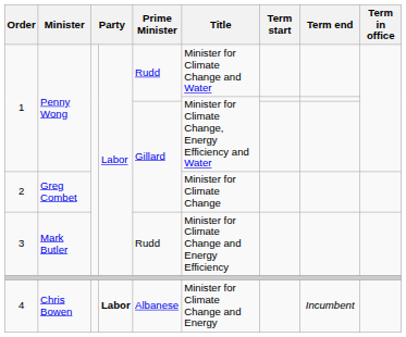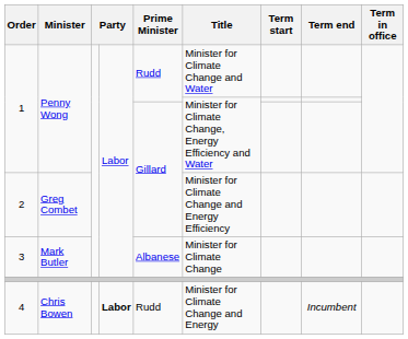2 | Title: Minister for Climate Change -> Minister for Climate Change and Energy Efficiency
3 | Prime Minister: Rudd -> Albanese
3 | Title: Minister for Climate Change and Energy Efficiency -> Minister for Climate Change
4 | Prime Minister: Albanese -> Rudd
